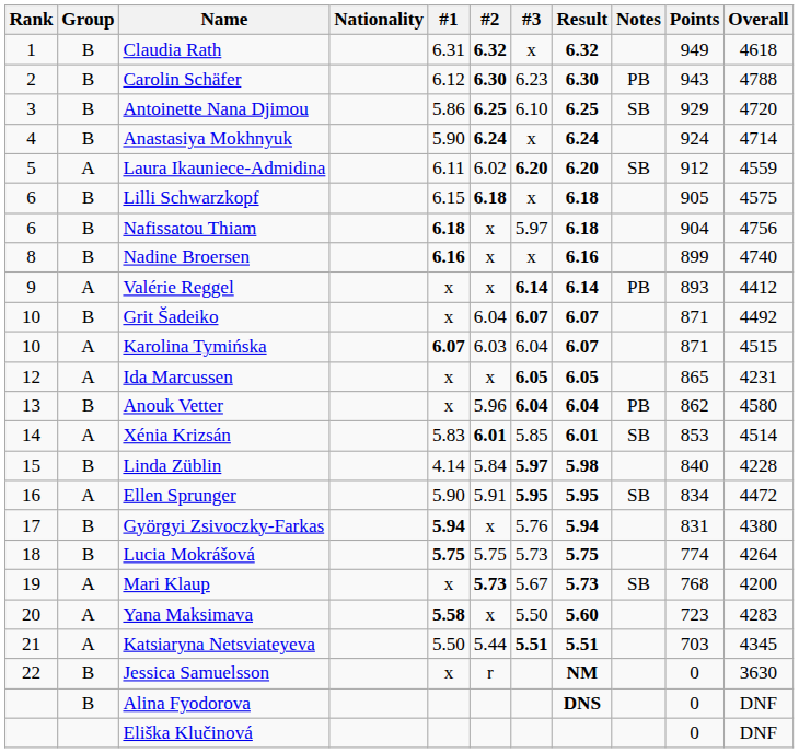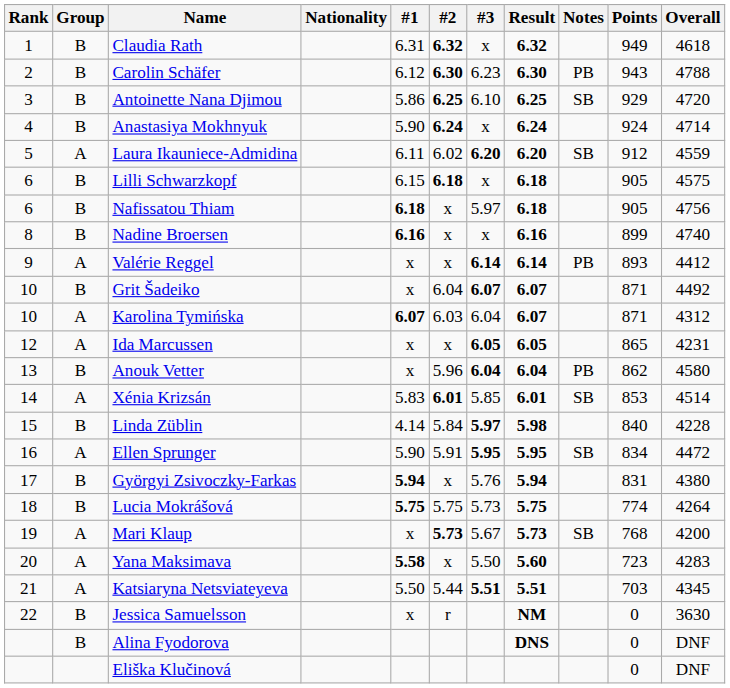Nafissatou Thiam | Points: 904 -> 905
Karolina Tymińska | Overall: 4515 -> 4312
